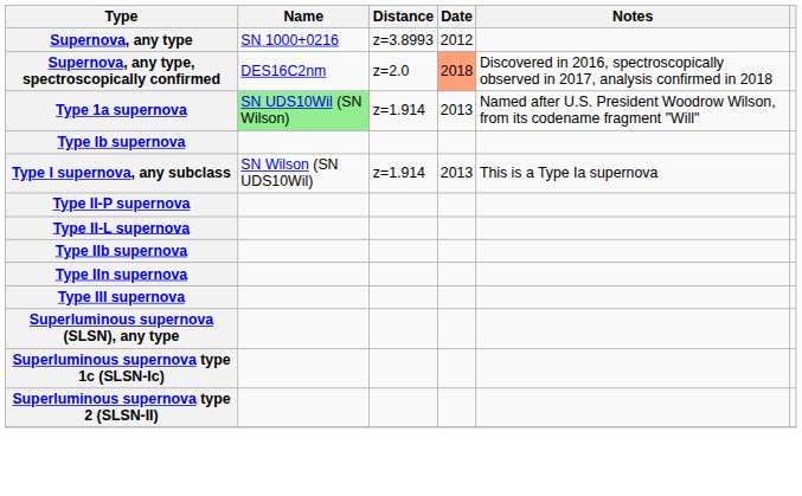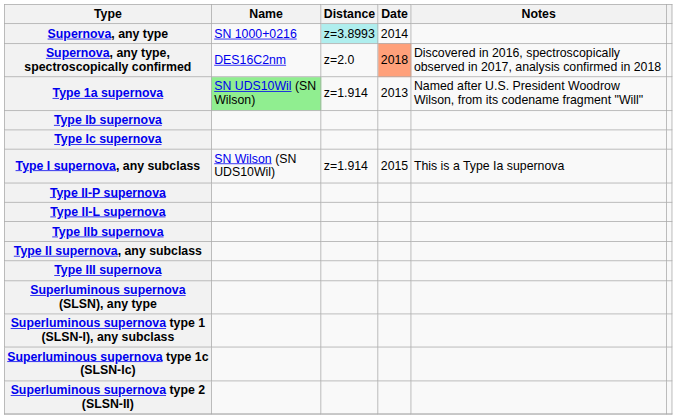Supernova, any type | Distance: no background -> paleturquoise background
Supernova, any type | Date: 2012 -> 2014
+ row: Type Ic supernova
Type I supernova, any subclass | Date: 2013 -> 2015
- row: Type IIn supernova
+ row: Type II supernova, any subclass
+ row: Superluminous supernova type 1 (SLSN-I), any subclass
